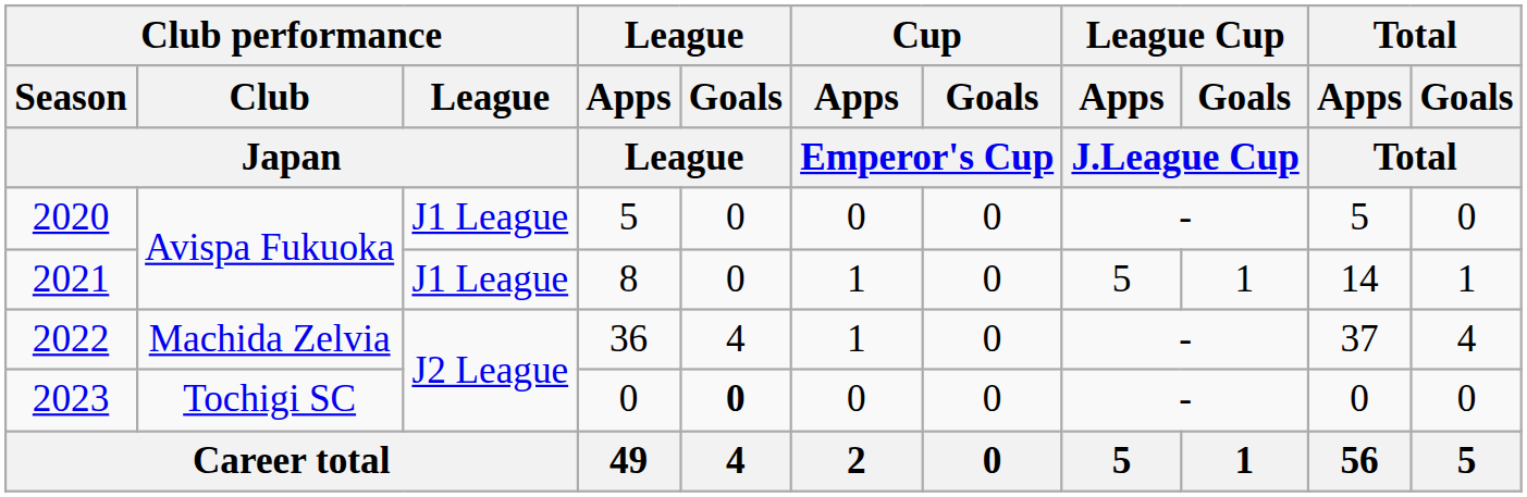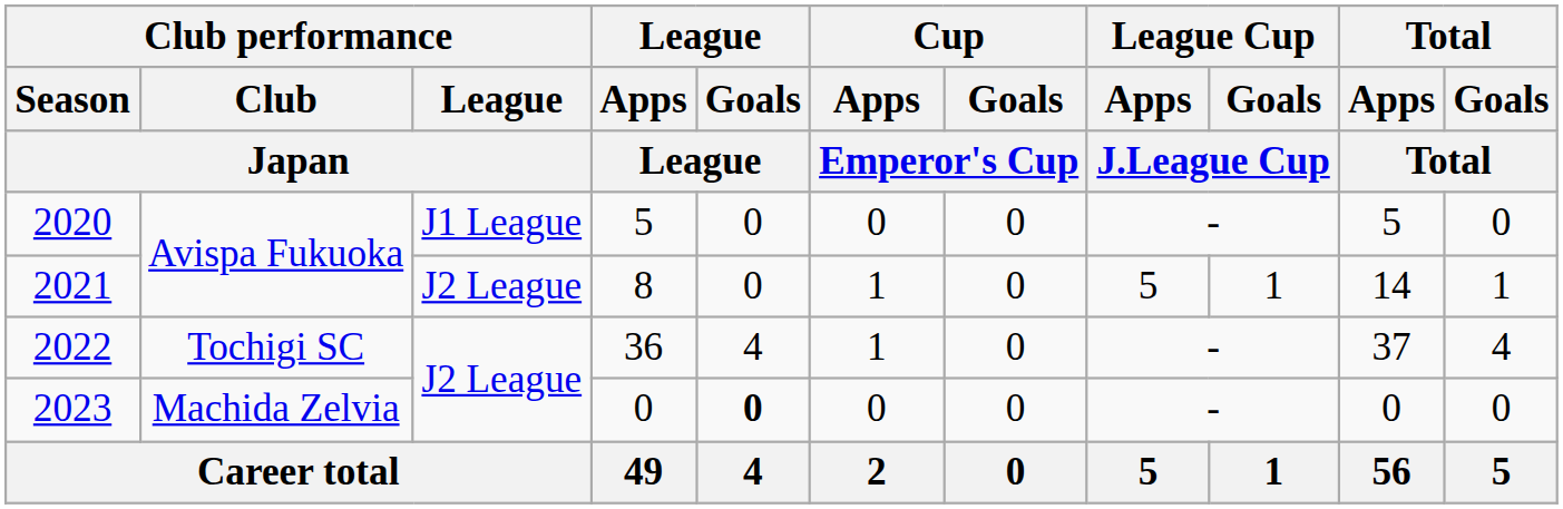2021 | Club performance / League / Japan: J1 League -> J2 League
2022 | Club performance / Club / Japan: Machida Zelvia -> Tochigi SC
2023 | Club performance / Club / Japan: Tochigi SC -> Machida Zelvia
